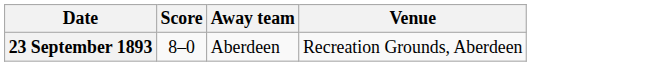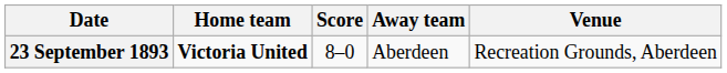+ column: Home team | Victoria United
